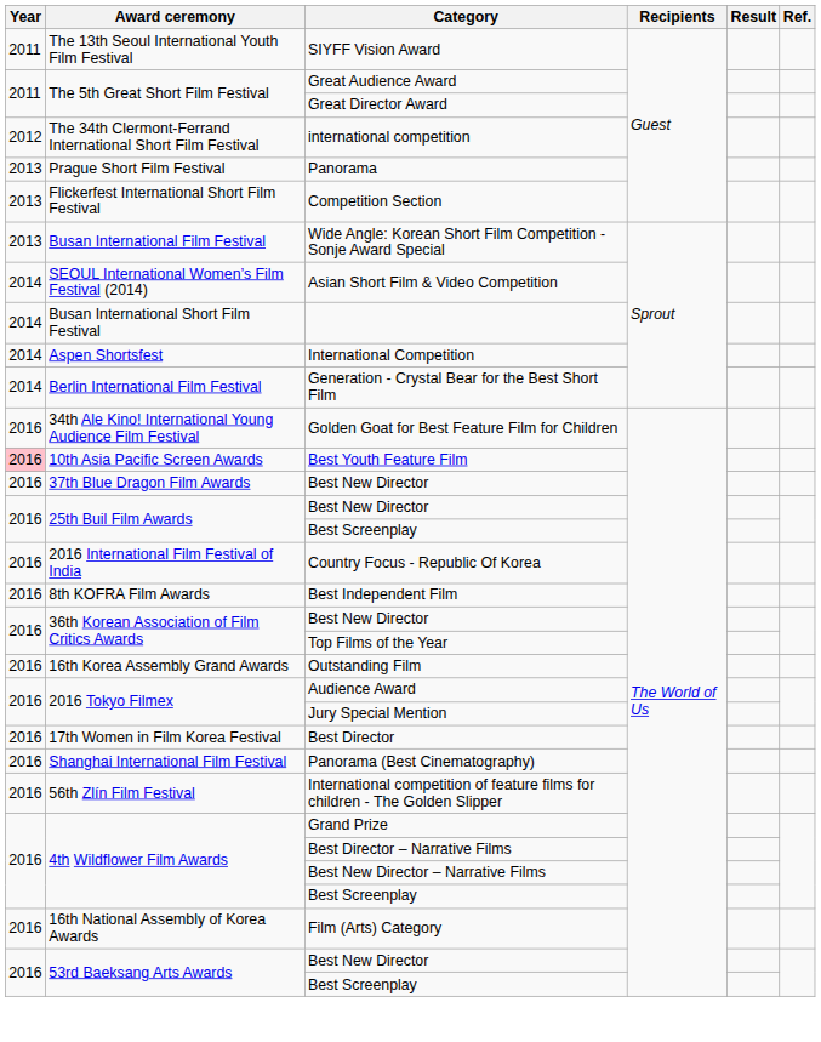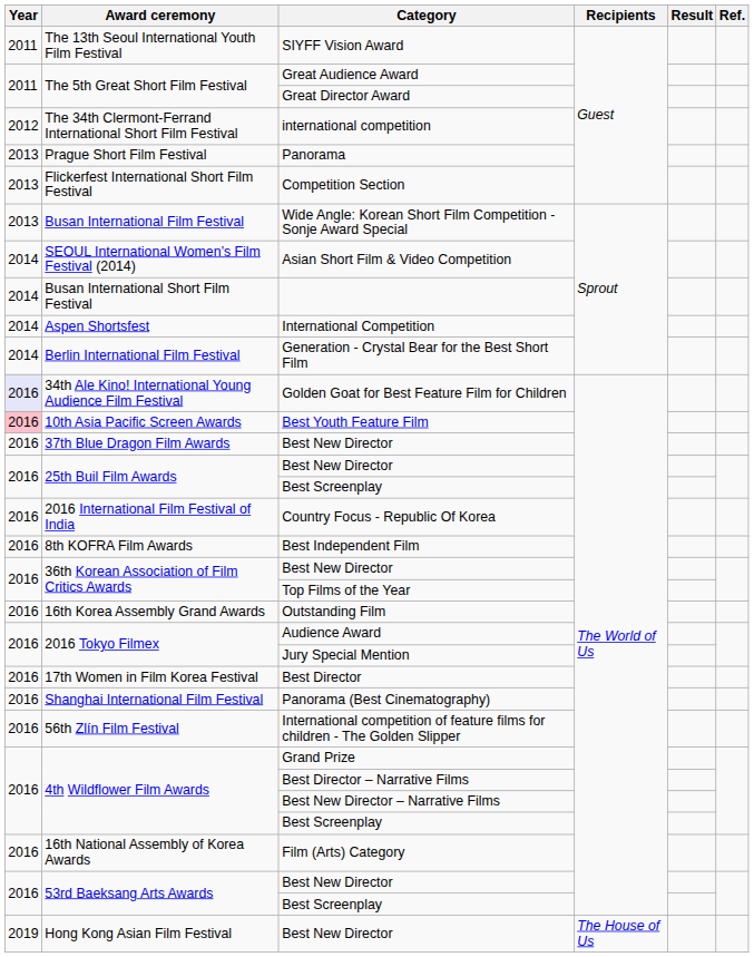Golden Goat for Best Feature Film for Children | Year: no background -> lavender background
+ row: 2019 | Hong Kong Asian Film Festival | Best New Director | The House of Us
